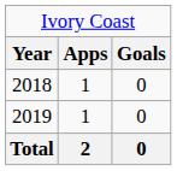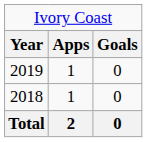rows swapped: 2018 <-> 2019
